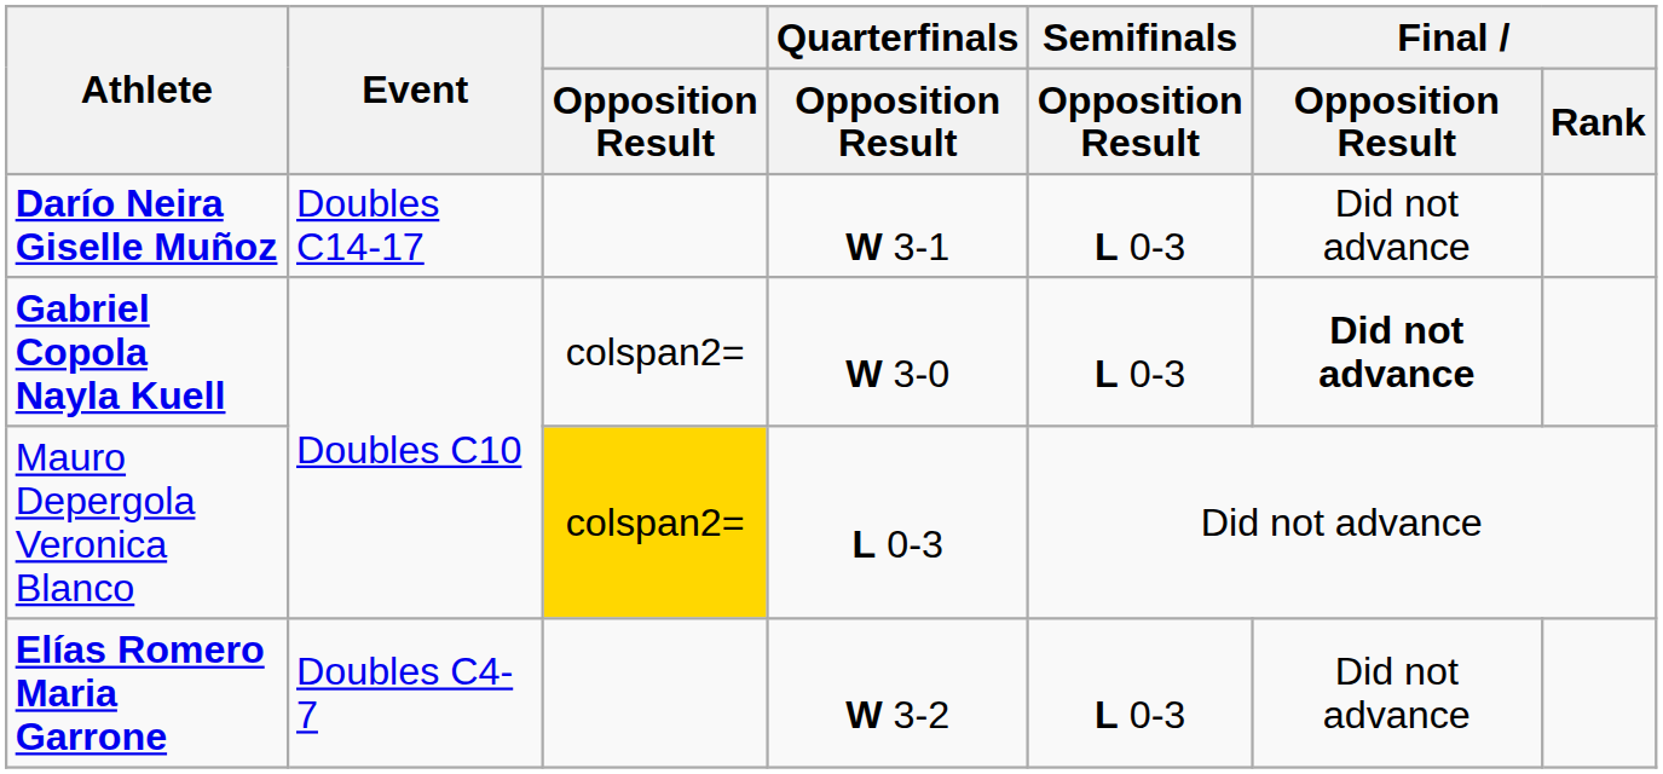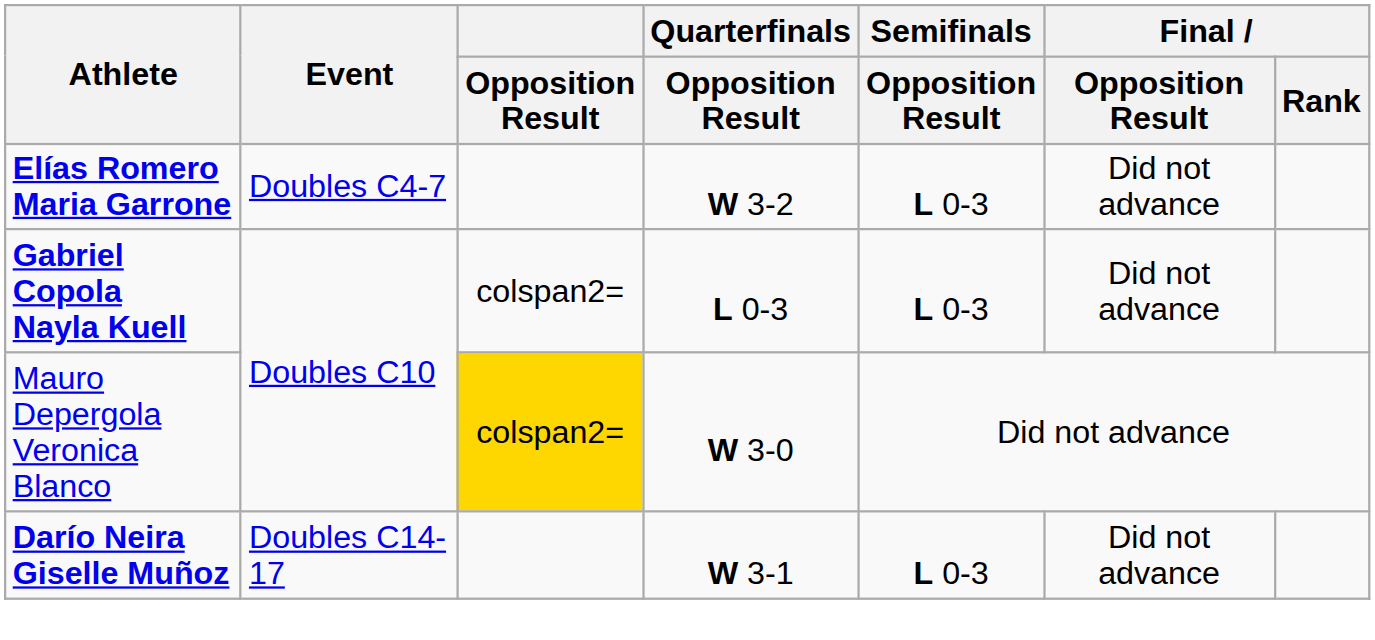rows swapped: Elías Romero Maria Garrone <-> Darío Neira Giselle Muñoz
Gabriel Copola Nayla Kuell | Quarterfinals / Opposition Result: W 3-0 -> L 0-3
Gabriel Copola Nayla Kuell | Final / Opposition Result: bold -> normal
Mauro Depergola Veronica Blanco | Quarterfinals / Opposition Result: L 0-3 -> W 3-0
